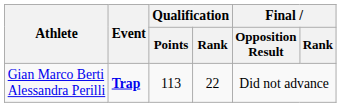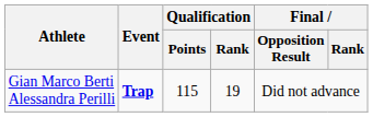Gian Marco Berti Alessandra Perilli | Qualification / Points: 113 -> 115
Gian Marco Berti Alessandra Perilli | Qualification / Rank: 22 -> 19
